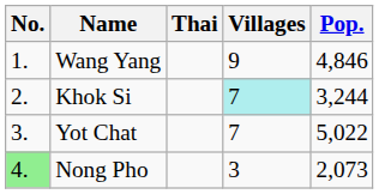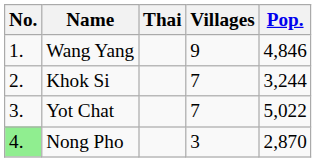Khok Si | Villages: paleturquoise background -> no background
Nong Pho | Pop.: 2,073 -> 2,870
